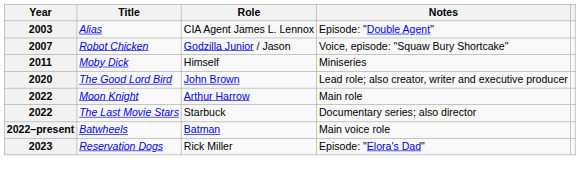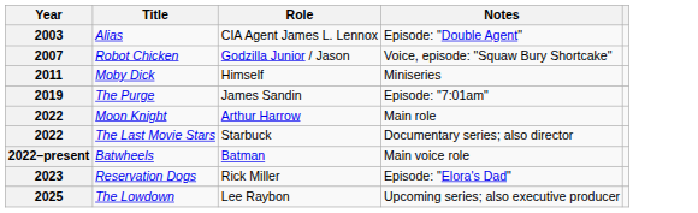+ row: 2019 | The Purge | James Sandin | Episode: "7:01am"
- row: 2020 | The Good Lord Bird | John Brown | Lead role; also creator, writer and executive producer
+ row: 2025 | The Lowdown | Lee Raybon | Upcoming series; also executive producer
